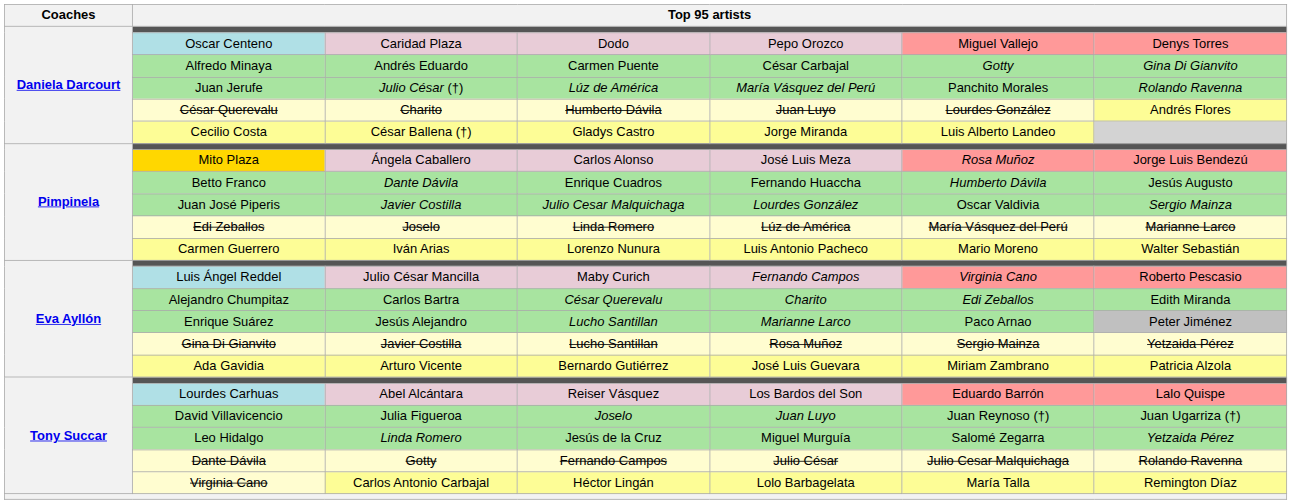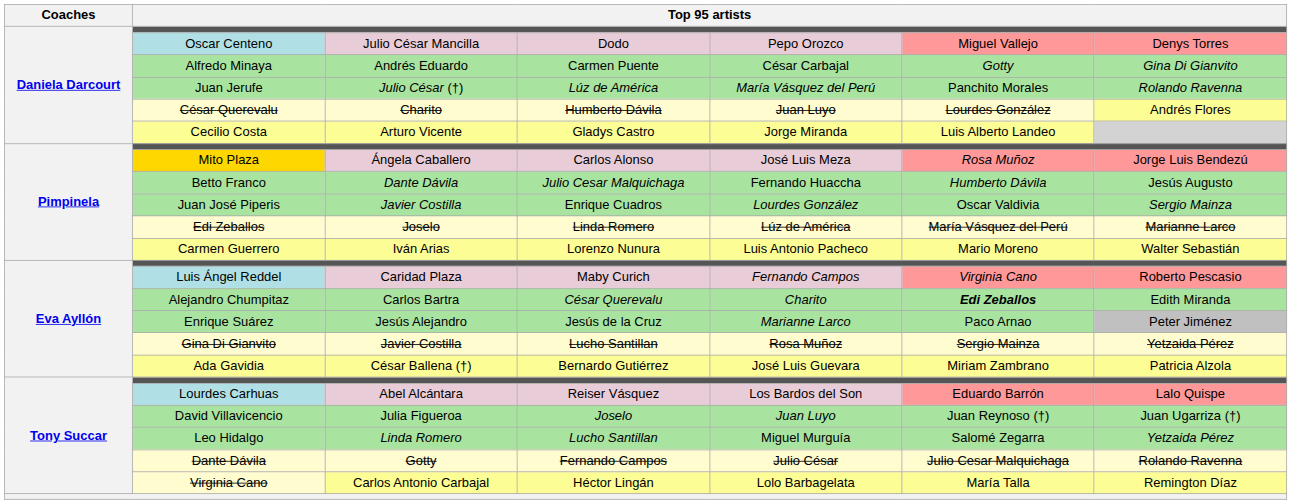Oscar Centeno | column 3: Caridad Plaza -> Julio César Mancilla
Cecilio Costa | column 3: César Ballena (†) -> Arturo Vicente
Betto Franco | column 4: Enrique Cuadros -> Julio Cesar Malquichaga
Juan José Piperis | column 4: Julio Cesar Malquichaga -> Enrique Cuadros
Luis Ángel Reddel | column 3: Julio César Mancilla -> Caridad Plaza
Alejandro Chumpitaz | column 6: normal -> bold
Enrique Suárez | column 4: Lucho Santillan -> Jesús de la Cruz
Ada Gavidia | column 3: Arturo Vicente -> César Ballena (†)
Leo Hidalgo | column 4: Jesús de la Cruz -> Lucho Santillan
